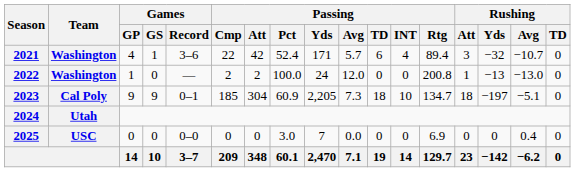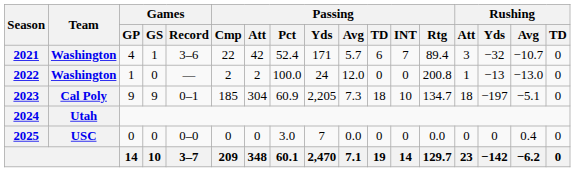2021 | Passing / INT: 4 -> 7
2025 | Passing / Rtg: 6.9 -> 0.0
